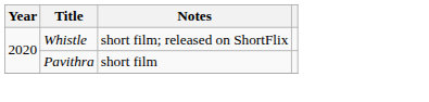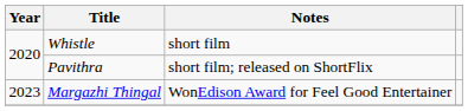Whistle | Notes: short film; released on ShortFlix -> short film
Pavithra | Notes: short film -> short film; released on ShortFlix
+ row: 2023 | Margazhi Thingal | WonEdison Award for Feel Good Entertainer
